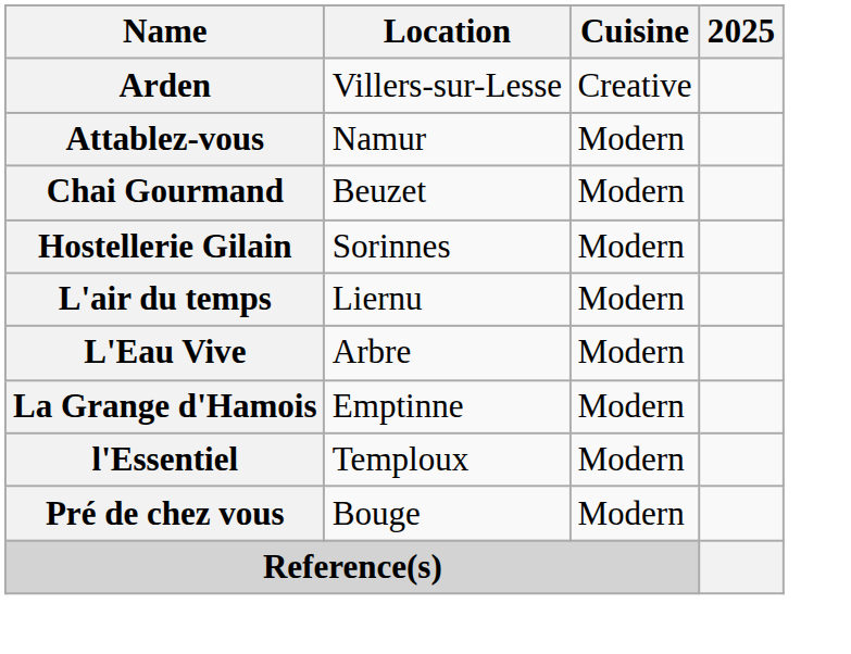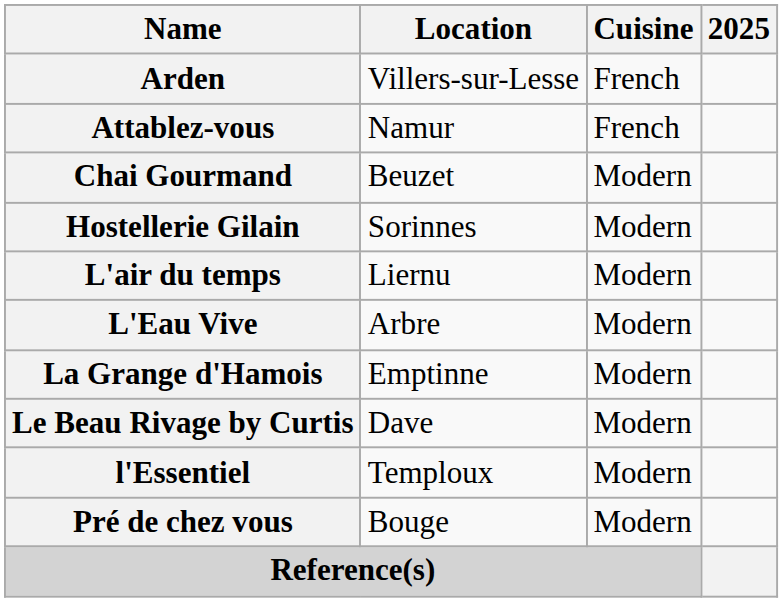Arden | Cuisine: Creative -> French
Attablez-vous | Cuisine: Modern -> French
+ row: Le Beau Rivage by Curtis | Dave | Modern
